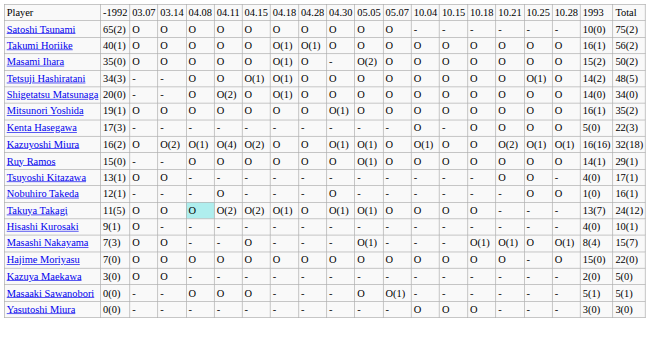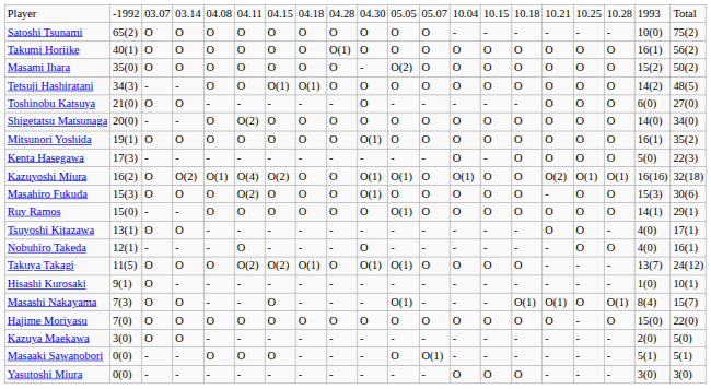Takumi Horiike | column 8: O(1) -> O
Masami Ihara | column 8: O(1) -> O
Tetsuji Hashiratani | column 17: O(1) -> O
+ row: Toshinobu Katsuya | 21(0) | O | O | - | - | - | - | - | O | - | - | - | - | - | O | O | O | 6(0) | 27(0)
Shigetatsu Matsunaga | column 8: O(1) -> O
+ row: Masahiro Fukuda | 15(3) | O | O | O | O(2) | O | O | O | O(1) | O | O | O | O | O | - | O | O | 15(3) | 30(6)
Nobuhiro Takeda | column 19: 1(0) -> 4(0)
Takuya Takagi | column 5: paleturquoise background -> no background
Hisashi Kurosaki | column 19: 4(0) -> 1(0)
